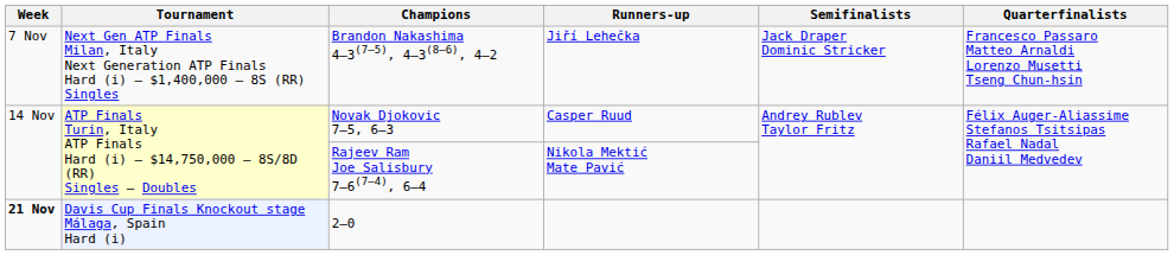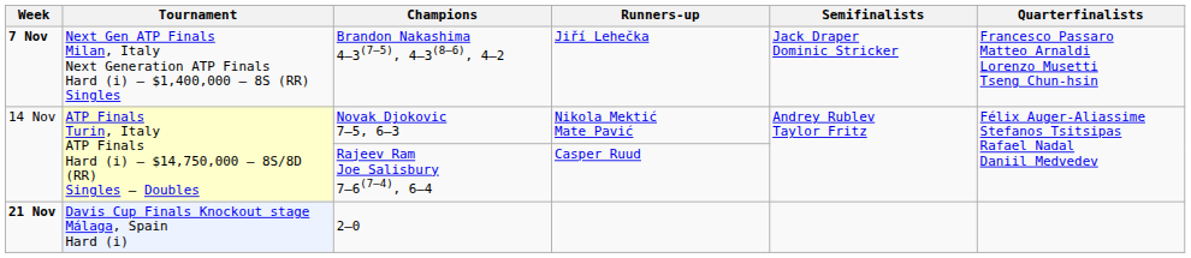Brandon Nakashima 4–3(7–5), 4–3(8–6), 4–2 | Week: normal -> bold
Novak Djokovic 7–5, 6–3 | Runners-up: Casper Ruud -> Nikola Mektić Mate Pavić
Rajeev Ram Joe Salisbury 7–6(7–4), 6–4 | Runners-up: Nikola Mektić Mate Pavić -> Casper Ruud
